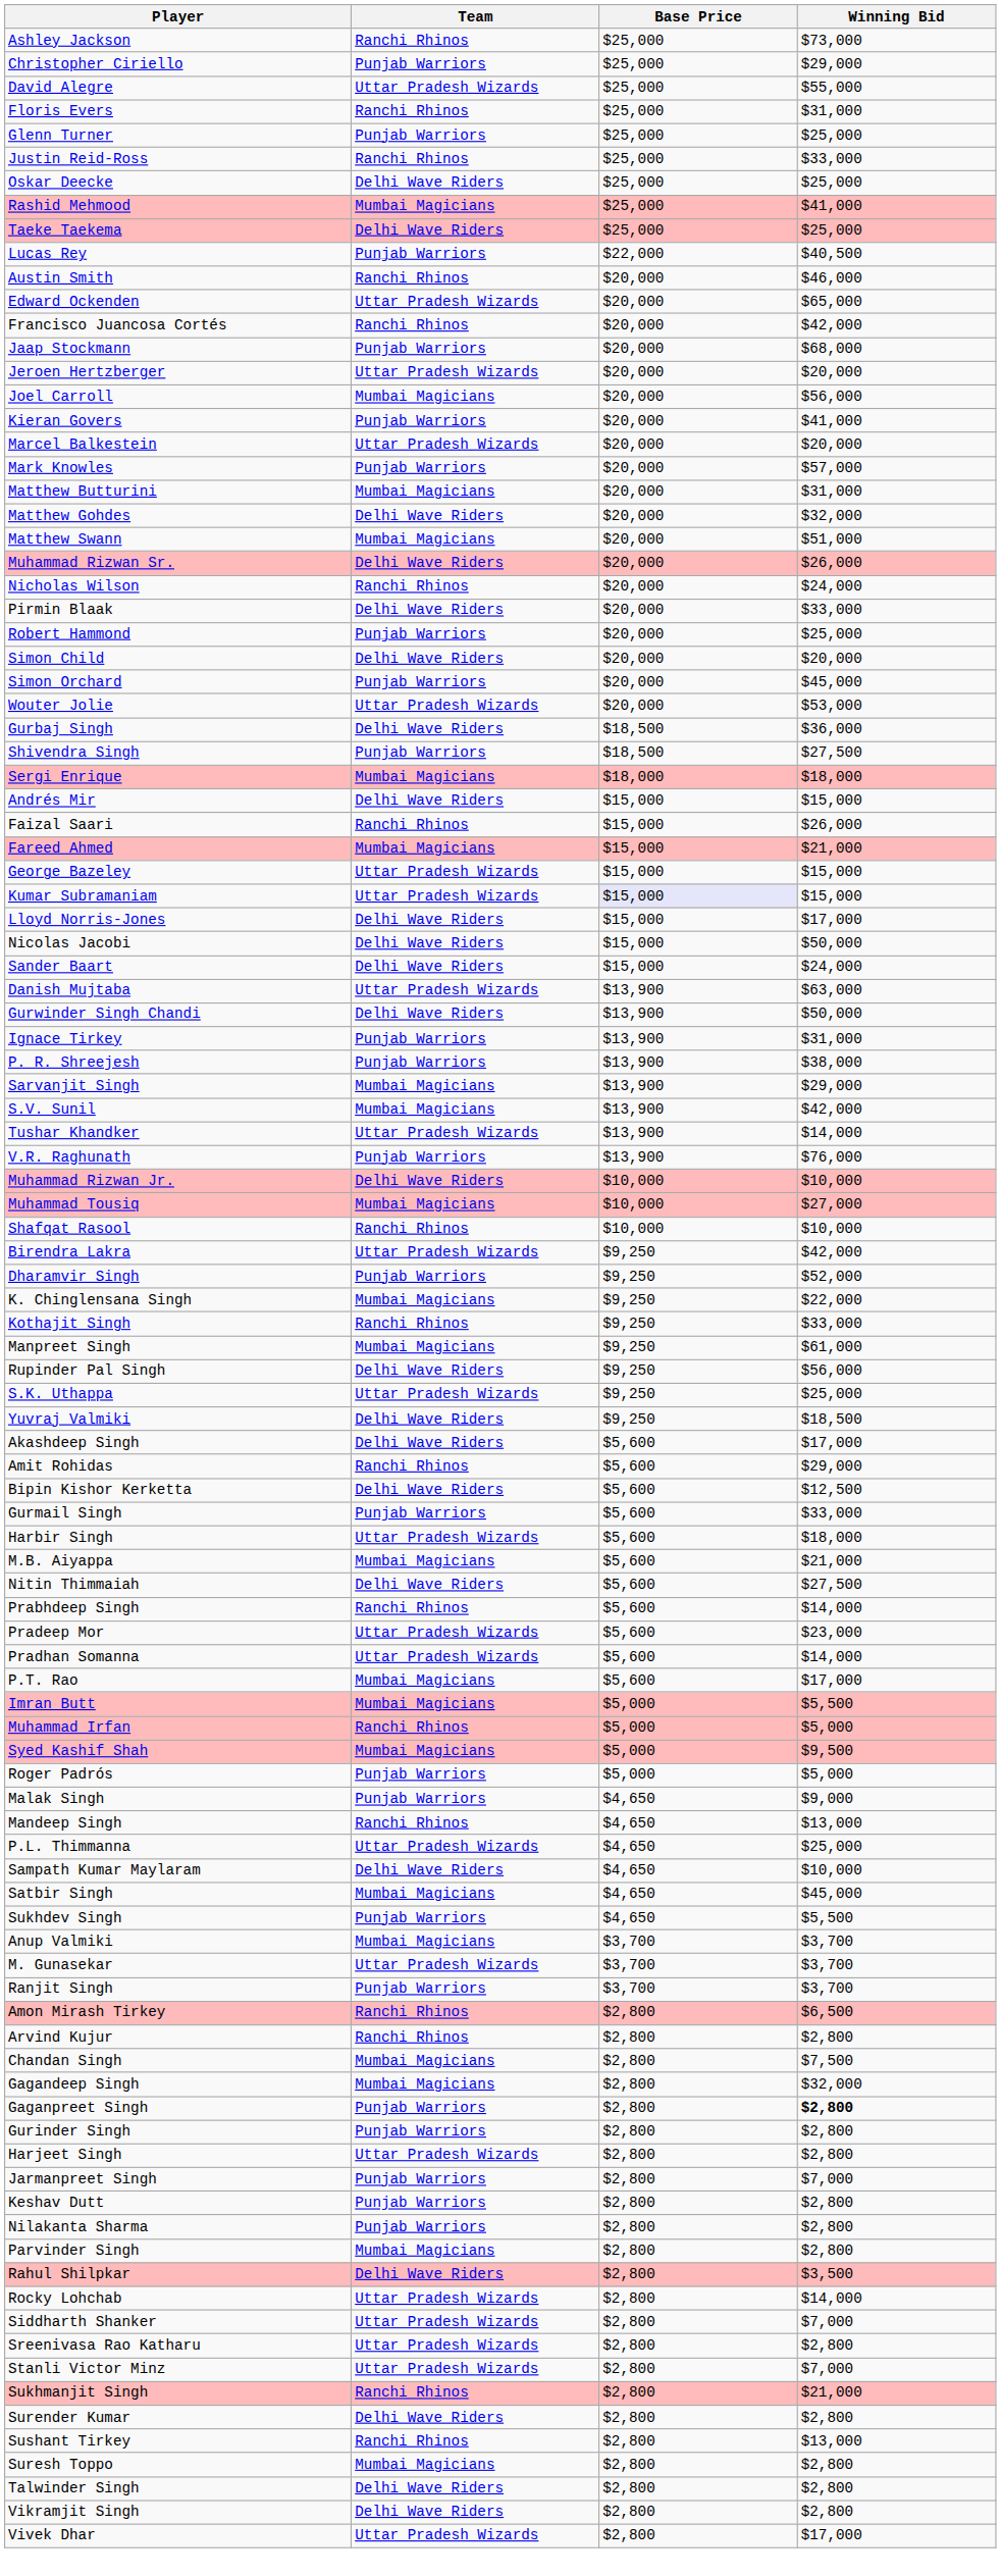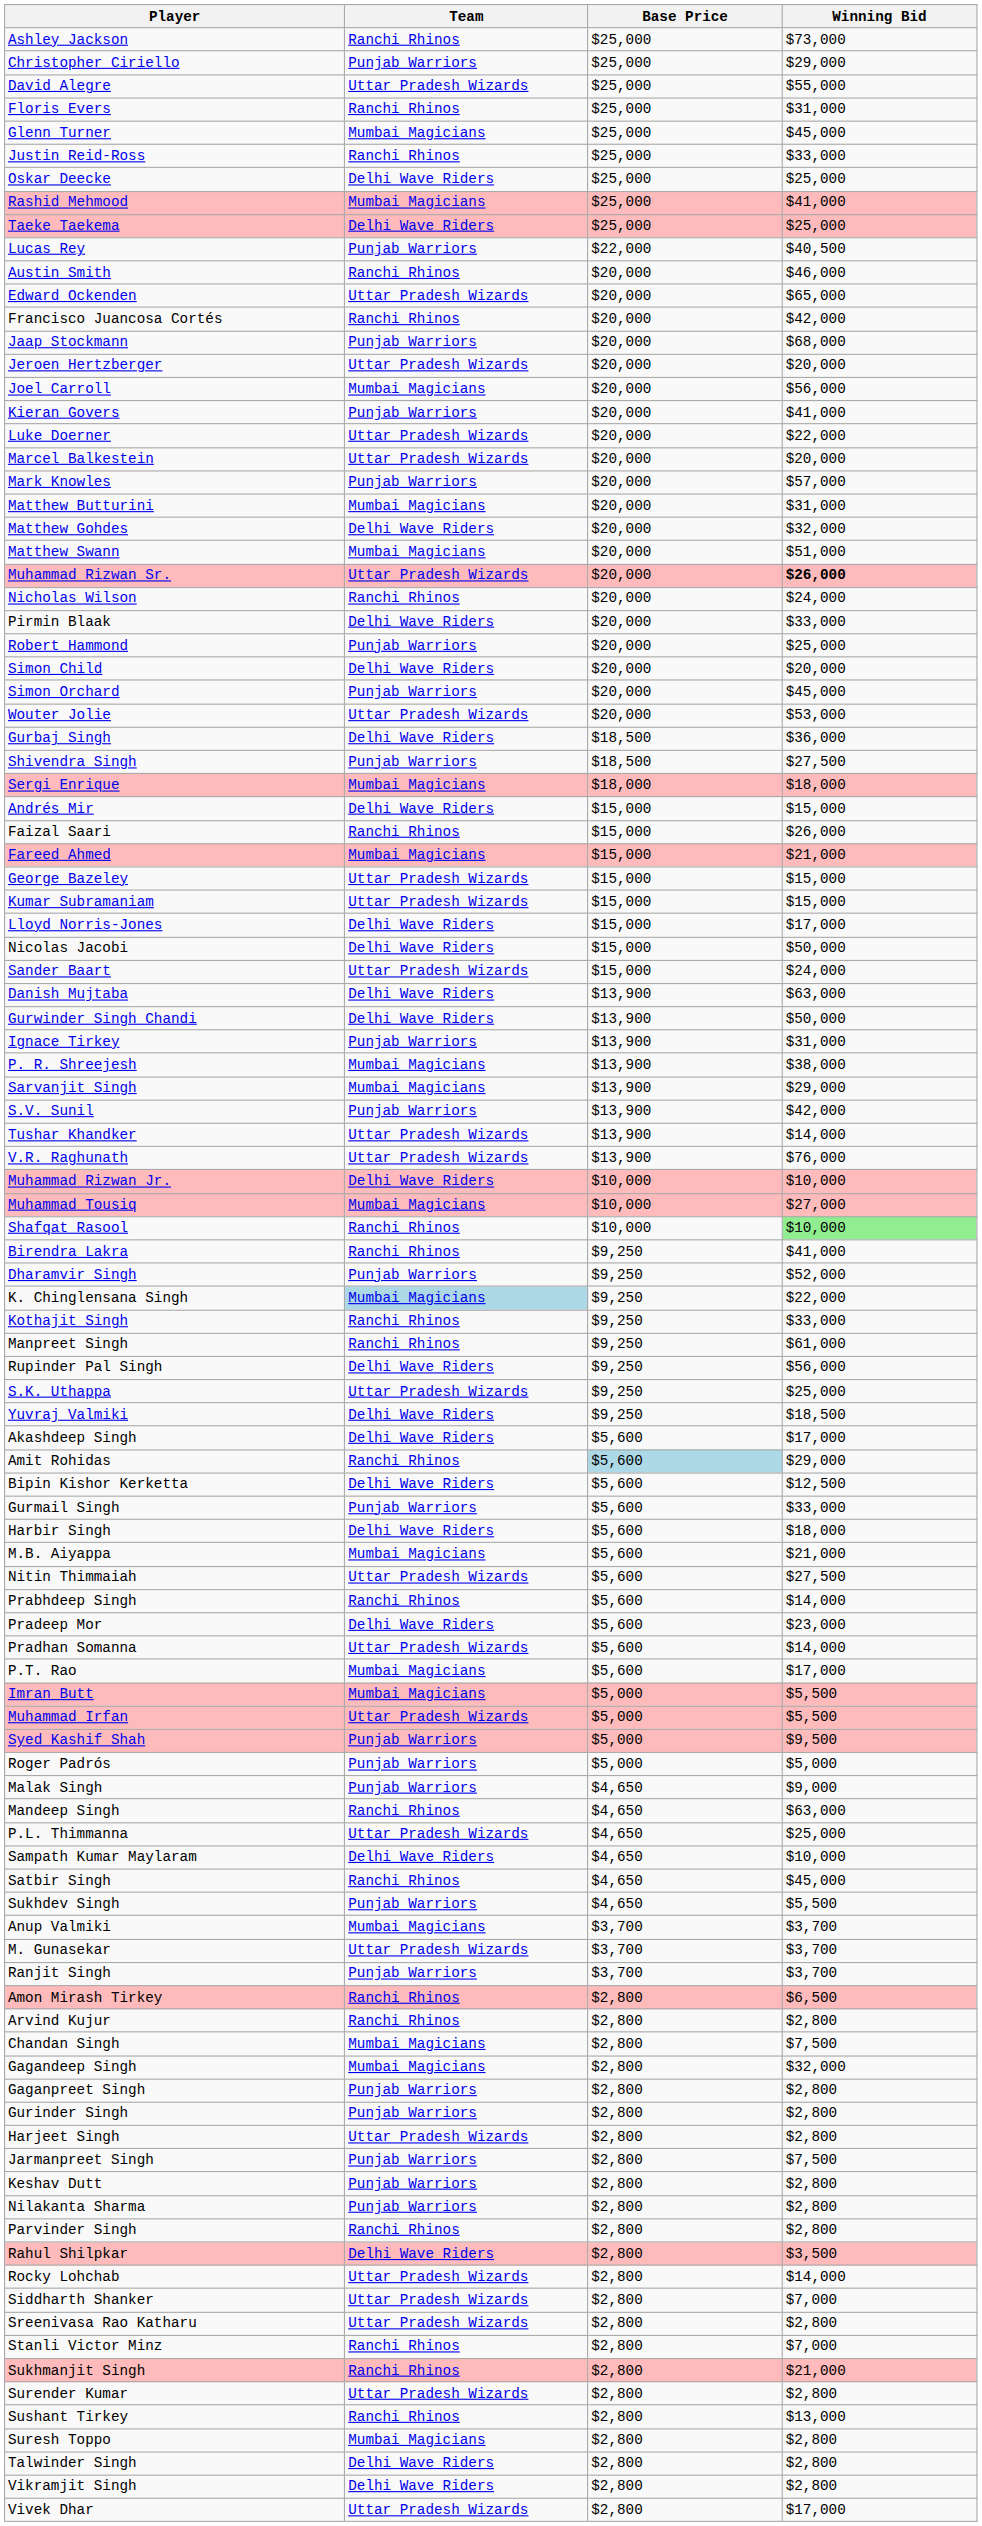Glenn Turner | Team: Punjab Warriors -> Mumbai Magicians
Glenn Turner | Winning Bid: $25,000 -> $45,000
+ row: Luke Doerner | Uttar Pradesh Wizards | $20,000 | $22,000
Muhammad Rizwan Sr. | Team: Delhi Wave Riders -> Uttar Pradesh Wizards
Muhammad Rizwan Sr. | Winning Bid: normal -> bold
Kumar Subramaniam | Base Price: lavender background -> no background
Sander Baart | Team: Delhi Wave Riders -> Uttar Pradesh Wizards
Danish Mujtaba | Team: Uttar Pradesh Wizards -> Delhi Wave Riders
P. R. Shreejesh | Team: Punjab Warriors -> Mumbai Magicians
S.V. Sunil | Team: Mumbai Magicians -> Punjab Warriors
V.R. Raghunath | Team: Punjab Warriors -> Uttar Pradesh Wizards
Shafqat Rasool | Winning Bid: no background -> lightgreen background
Birendra Lakra | Team: Uttar Pradesh Wizards -> Ranchi Rhinos
Birendra Lakra | Winning Bid: $42,000 -> $41,000
K. Chinglensana Singh | Team: no background -> lightblue background
Manpreet Singh | Team: Mumbai Magicians -> Ranchi Rhinos
Amit Rohidas | Base Price: no background -> lightblue background
Harbir Singh | Team: Uttar Pradesh Wizards -> Delhi Wave Riders
Nitin Thimmaiah | Team: Delhi Wave Riders -> Uttar Pradesh Wizards
Pradeep Mor | Team: Uttar Pradesh Wizards -> Delhi Wave Riders
Muhammad Irfan | Team: Ranchi Rhinos -> Uttar Pradesh Wizards
Muhammad Irfan | Winning Bid: $5,000 -> $5,500
Syed Kashif Shah | Team: Mumbai Magicians -> Punjab Warriors
Mandeep Singh | Winning Bid: $13,000 -> $63,000
Satbir Singh | Team: Mumbai Magicians -> Ranchi Rhinos
Gaganpreet Singh | Winning Bid: bold -> normal
Jarmanpreet Singh | Winning Bid: $7,000 -> $7,500
Parvinder Singh | Team: Mumbai Magicians -> Ranchi Rhinos
Stanli Victor Minz | Team: Uttar Pradesh Wizards -> Ranchi Rhinos
Surender Kumar | Team: Delhi Wave Riders -> Uttar Pradesh Wizards
